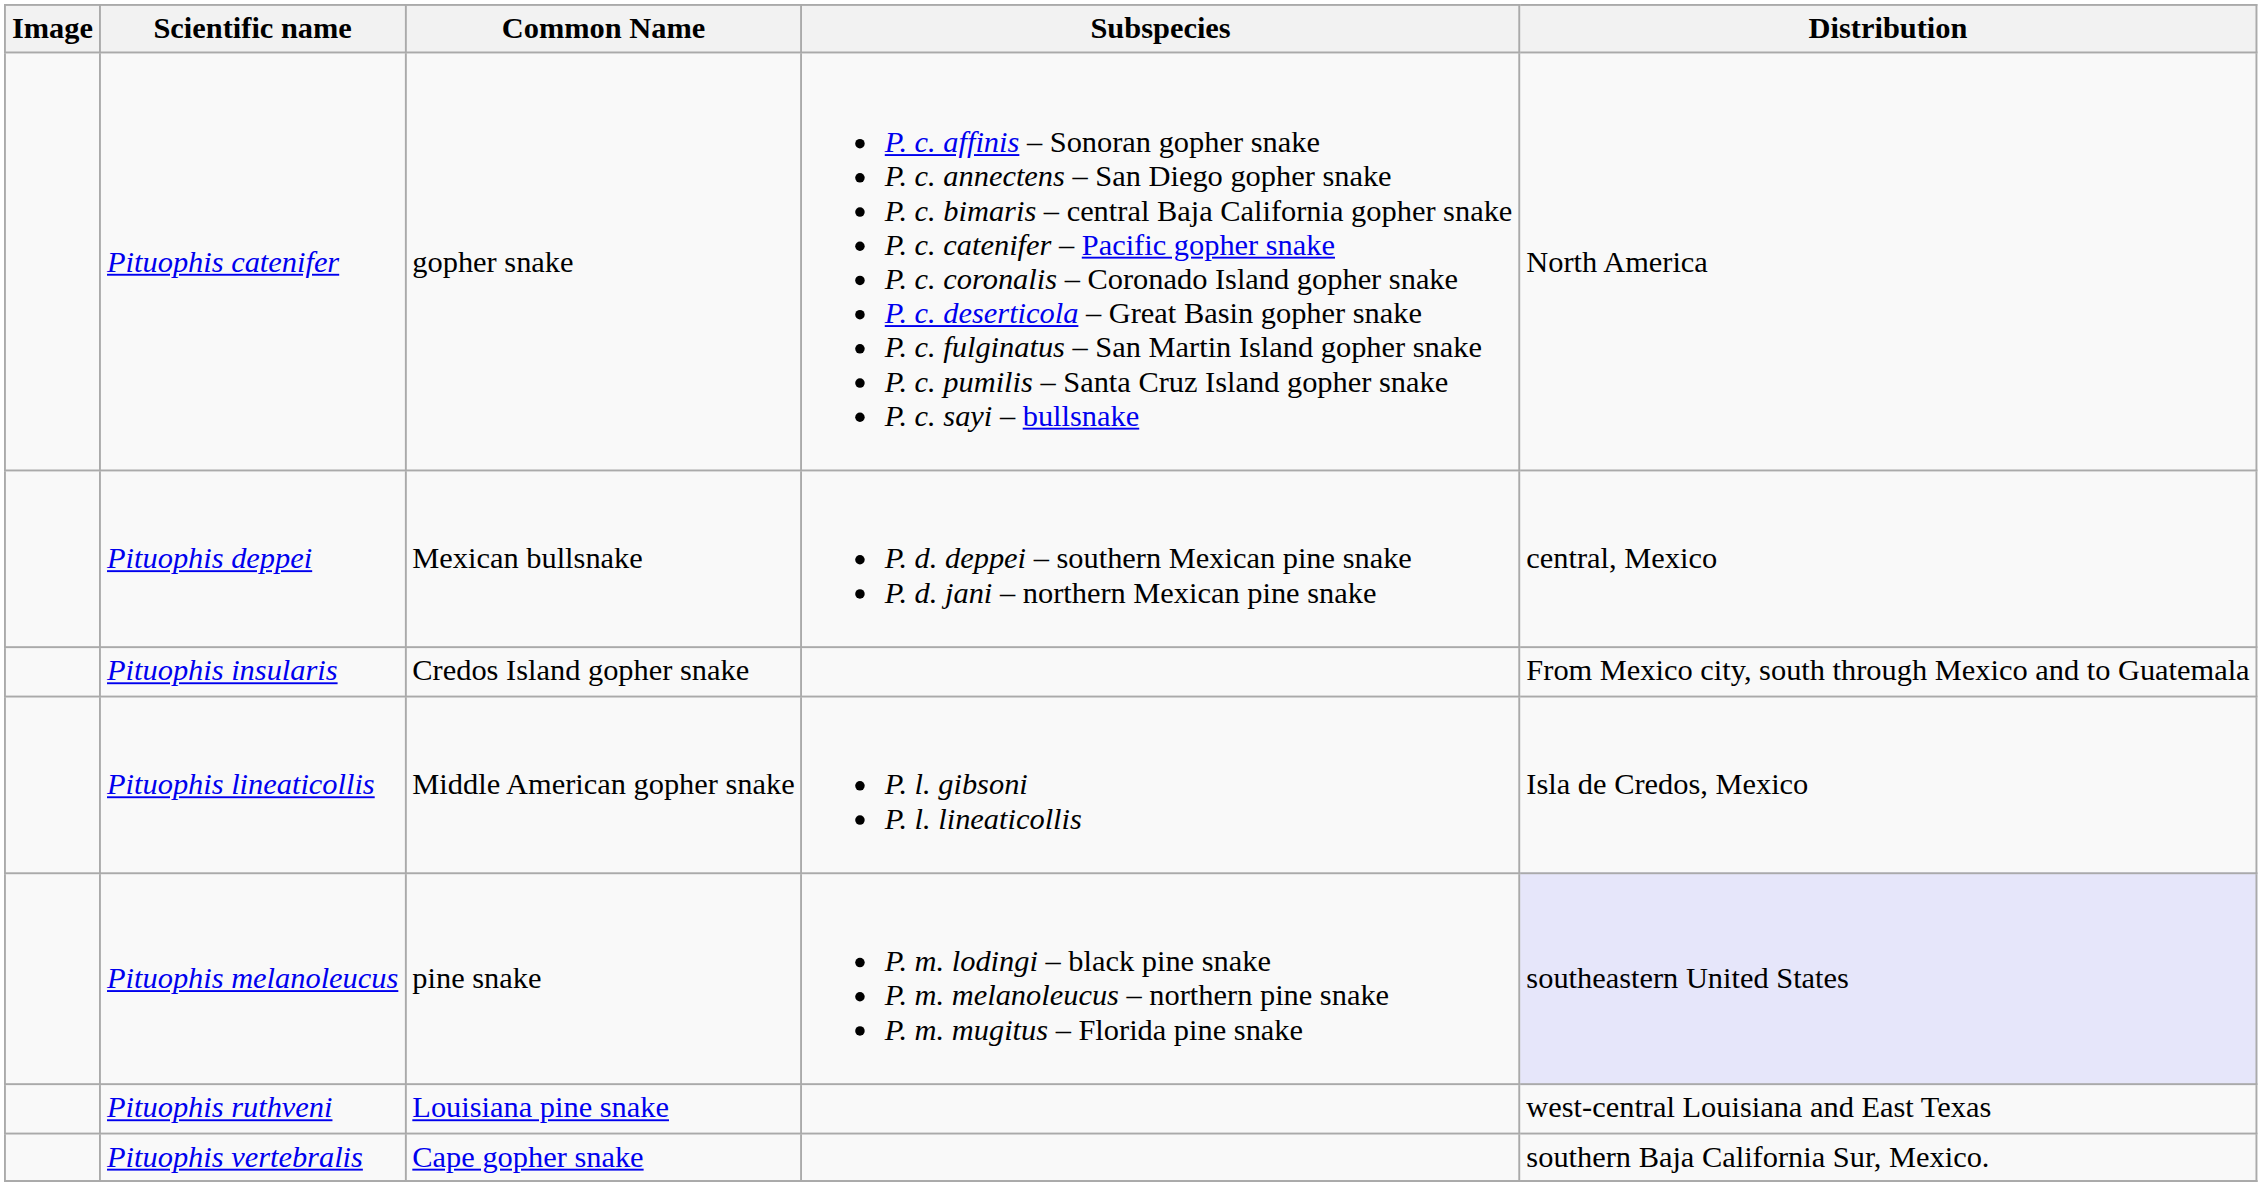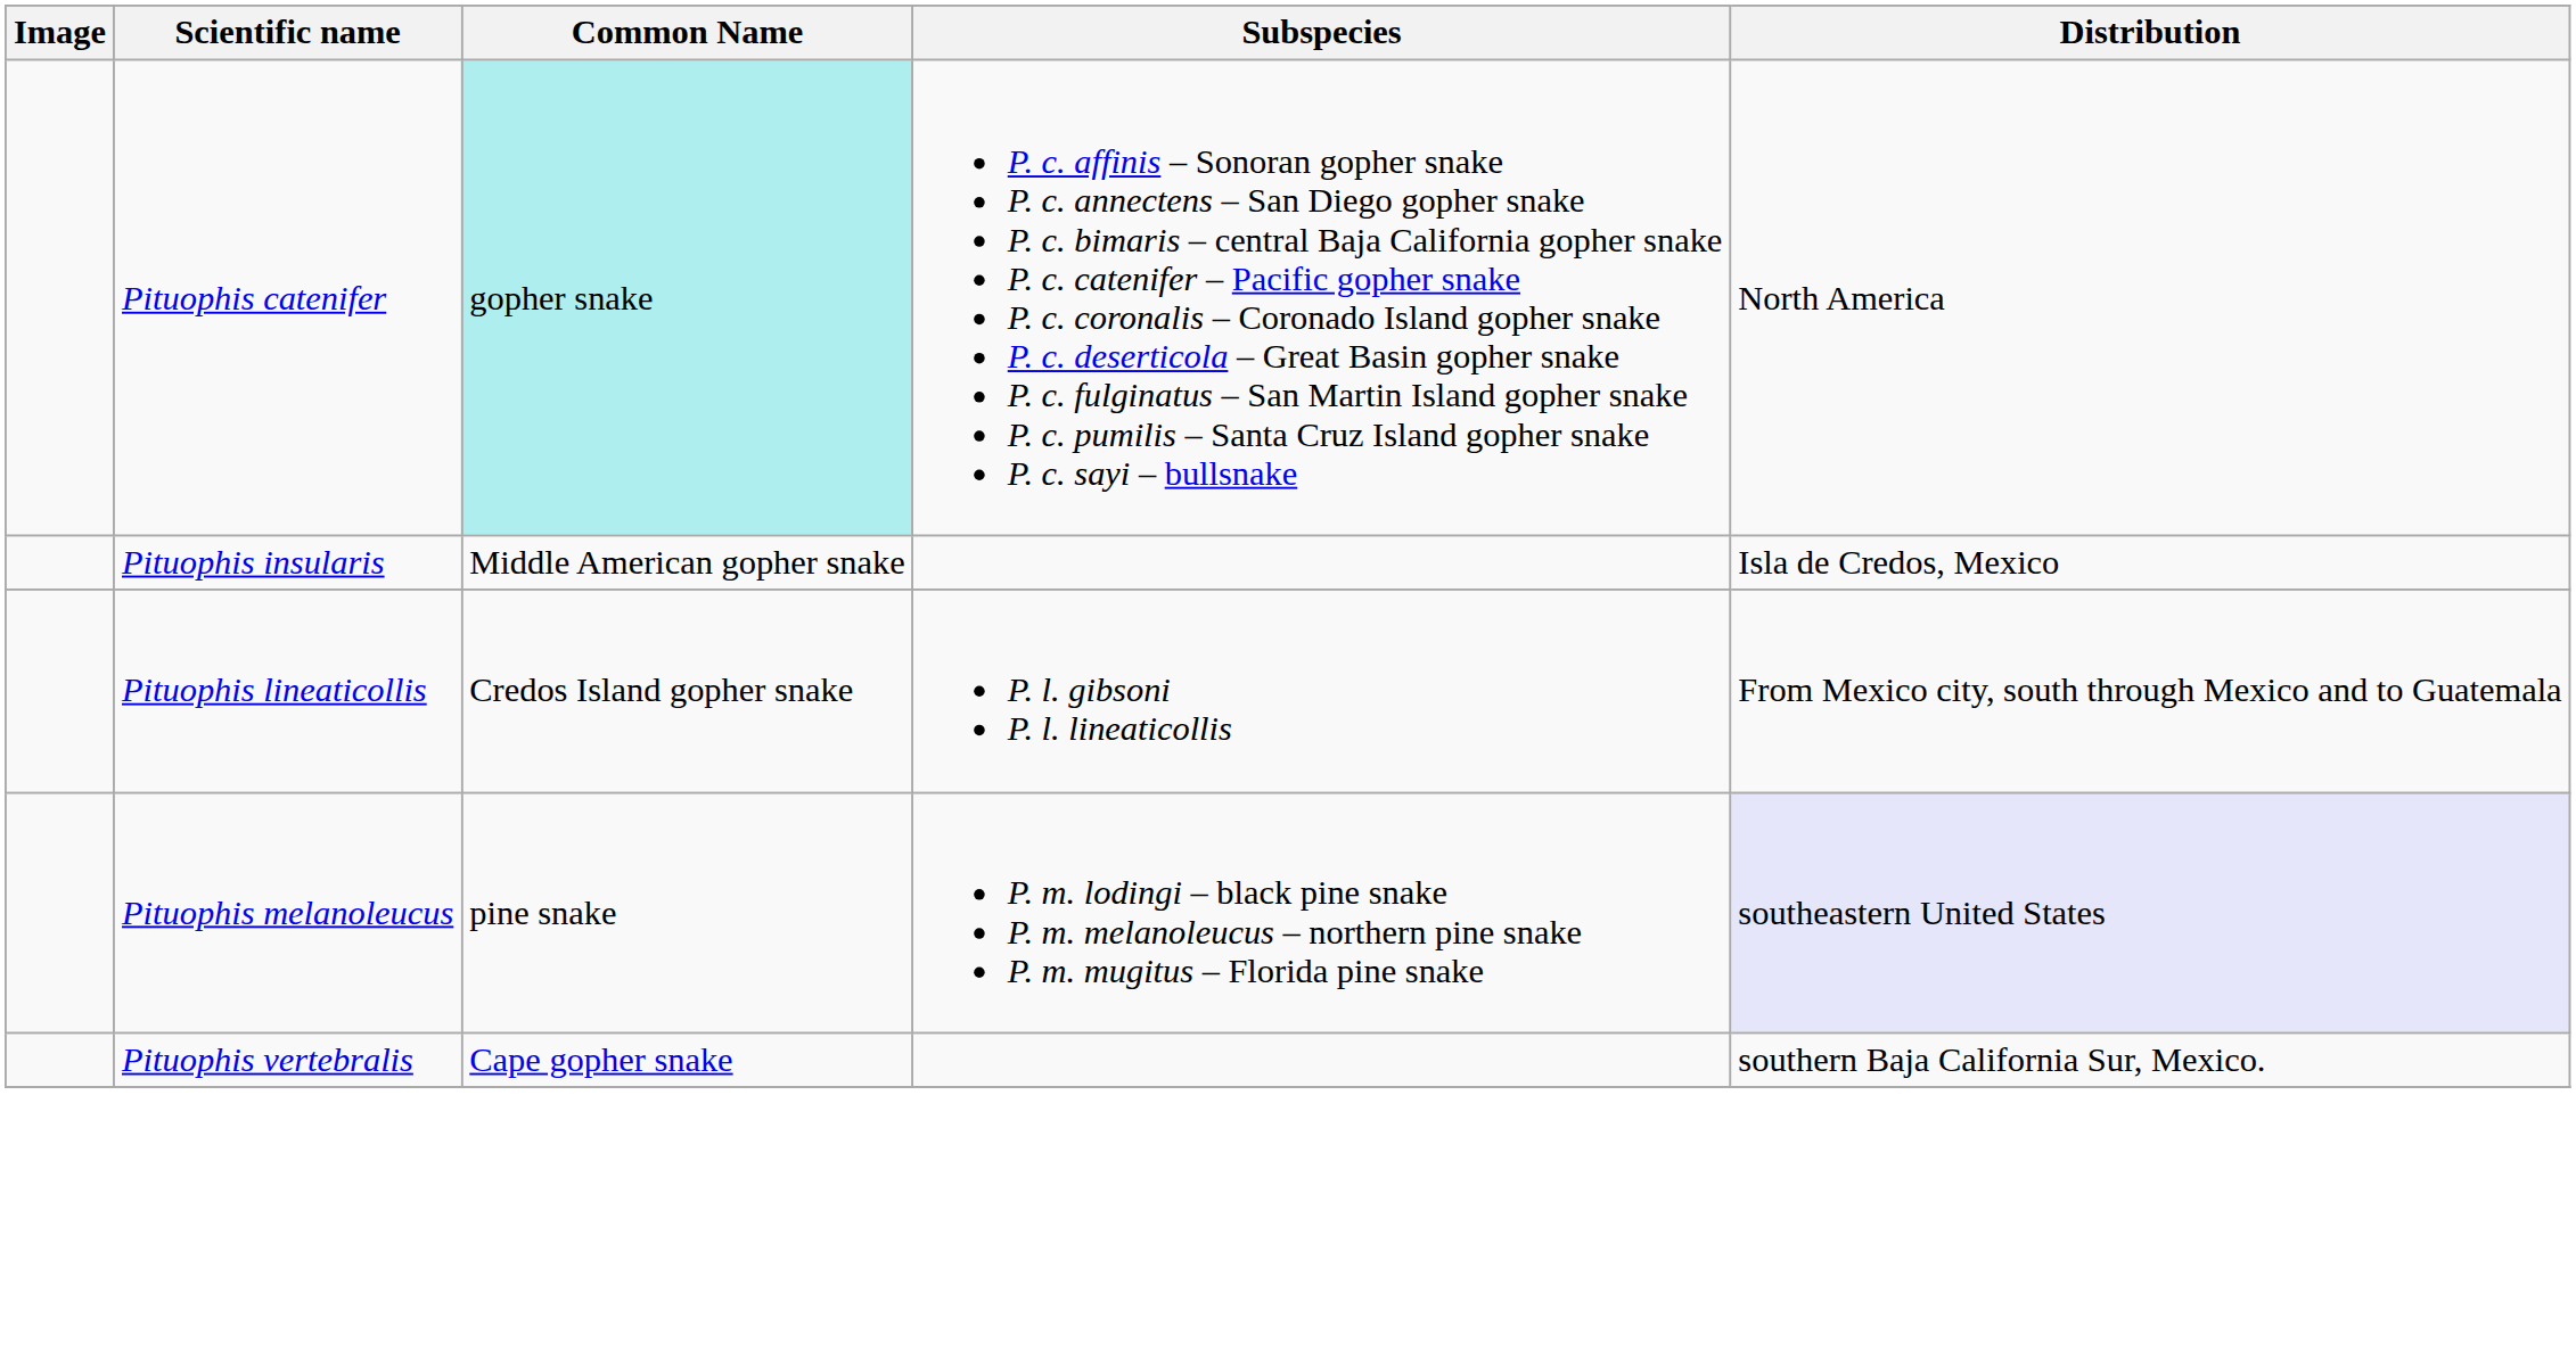Pituophis catenifer | Common Name: no background -> paleturquoise background
- row: Pituophis deppei | Mexican bullsnake | P. d. deppei – southern Mexican pine snake P. d. jani – northern Mexican pine snake | central, Mexico
Pituophis insularis | Common Name: Credos Island gopher snake -> Middle American gopher snake
Pituophis insularis | Distribution: From Mexico city, south through Mexico and to Guatemala -> Isla de Credos, Mexico
Pituophis lineaticollis | Common Name: Middle American gopher snake -> Credos Island gopher snake
Pituophis lineaticollis | Distribution: Isla de Credos, Mexico -> From Mexico city, south through Mexico and to Guatemala
- row: Pituophis ruthveni | Louisiana pine snake | west-central Louisiana and East Texas
